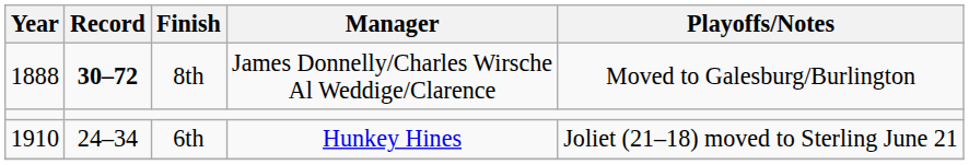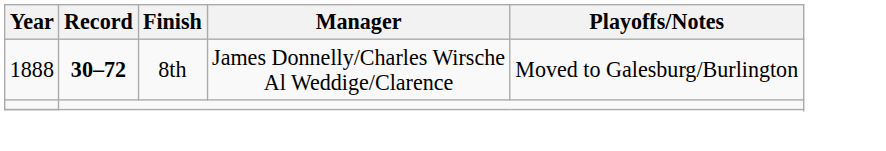- row: 1910 | 24–34 | 6th | Hunkey Hines | Joliet (21–18) moved to Sterling June 21
